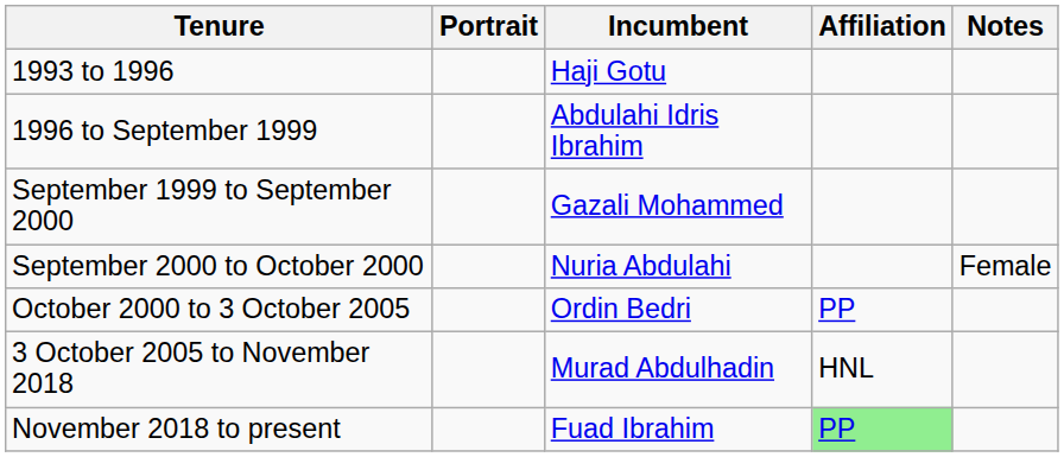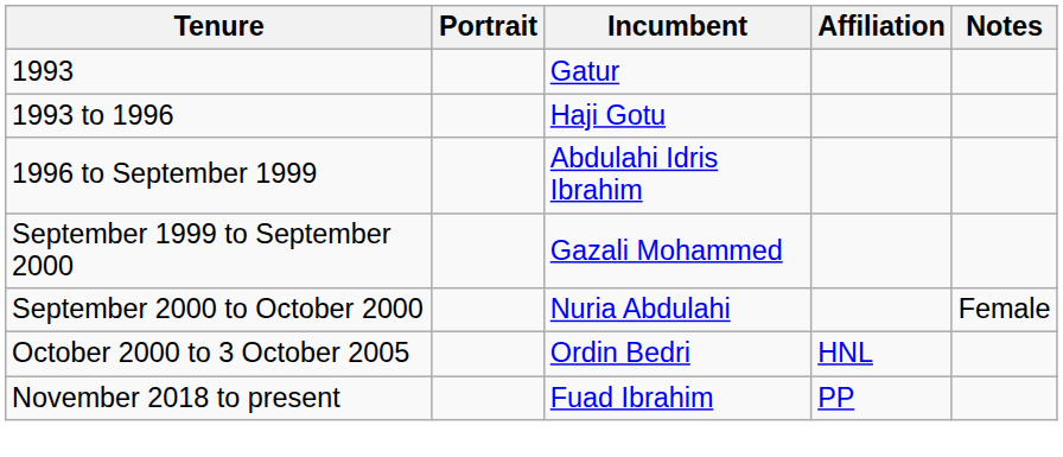+ row: 1993 | Gatur
October 2000 to 3 October 2005 | Affiliation: PP -> HNL
- row: 3 October 2005 to November 2018 | Murad Abdulhadin | HNL
November 2018 to present | Affiliation: lightgreen background -> no background
